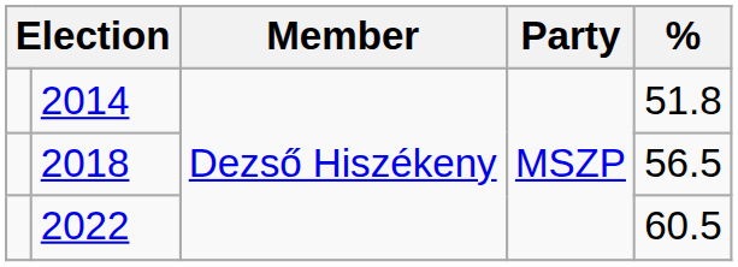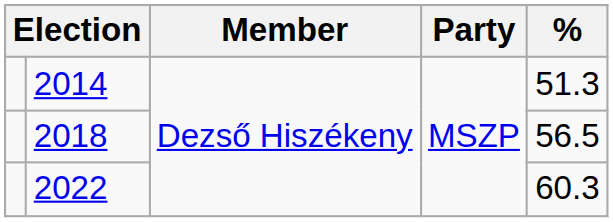2014 | %: 51.8 -> 51.3
2022 | %: 60.5 -> 60.3
